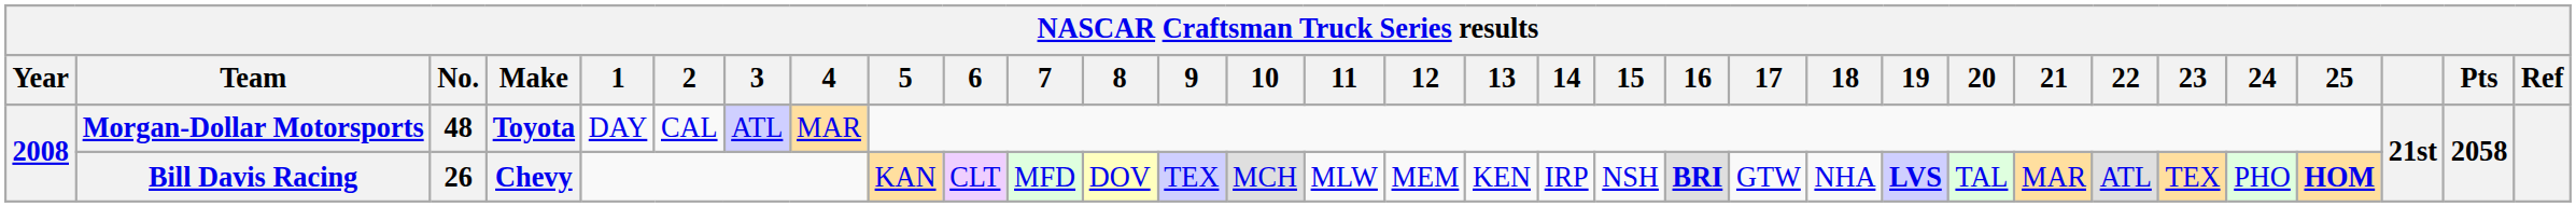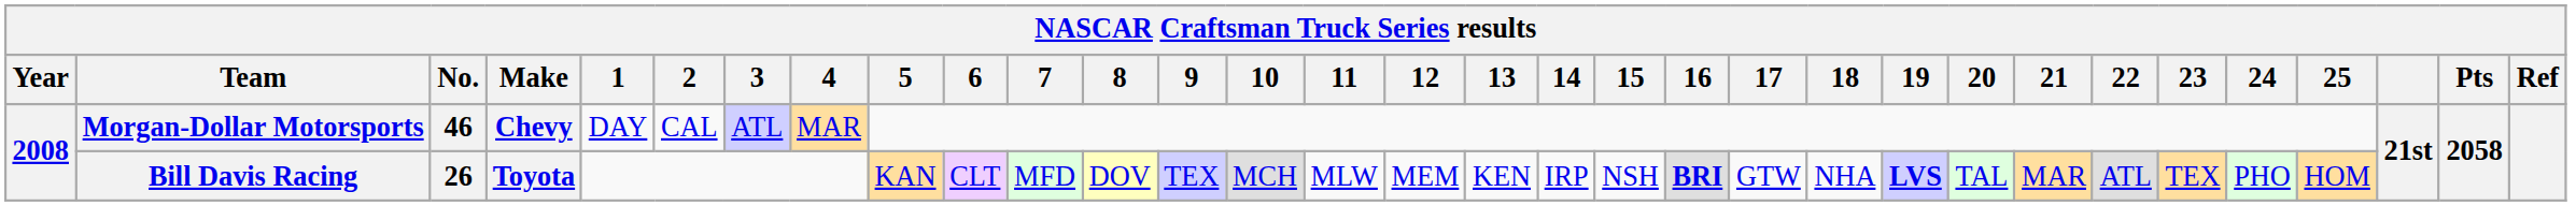Morgan-Dollar Motorsports | No.: 48 -> 46
Morgan-Dollar Motorsports | Make: Toyota -> Chevy
Bill Davis Racing | Make: Chevy -> Toyota
Bill Davis Racing | 25: bold -> normal
